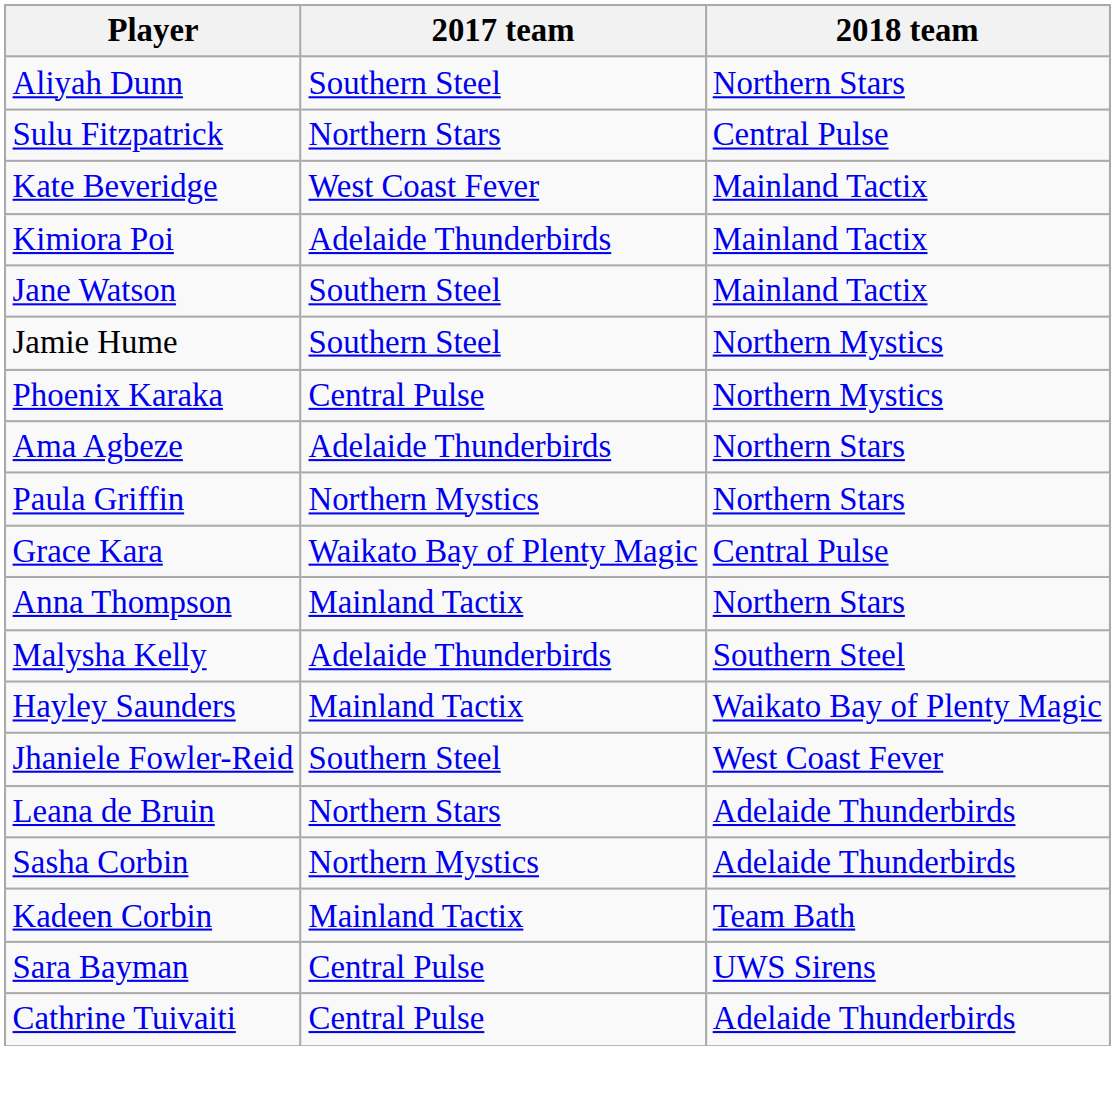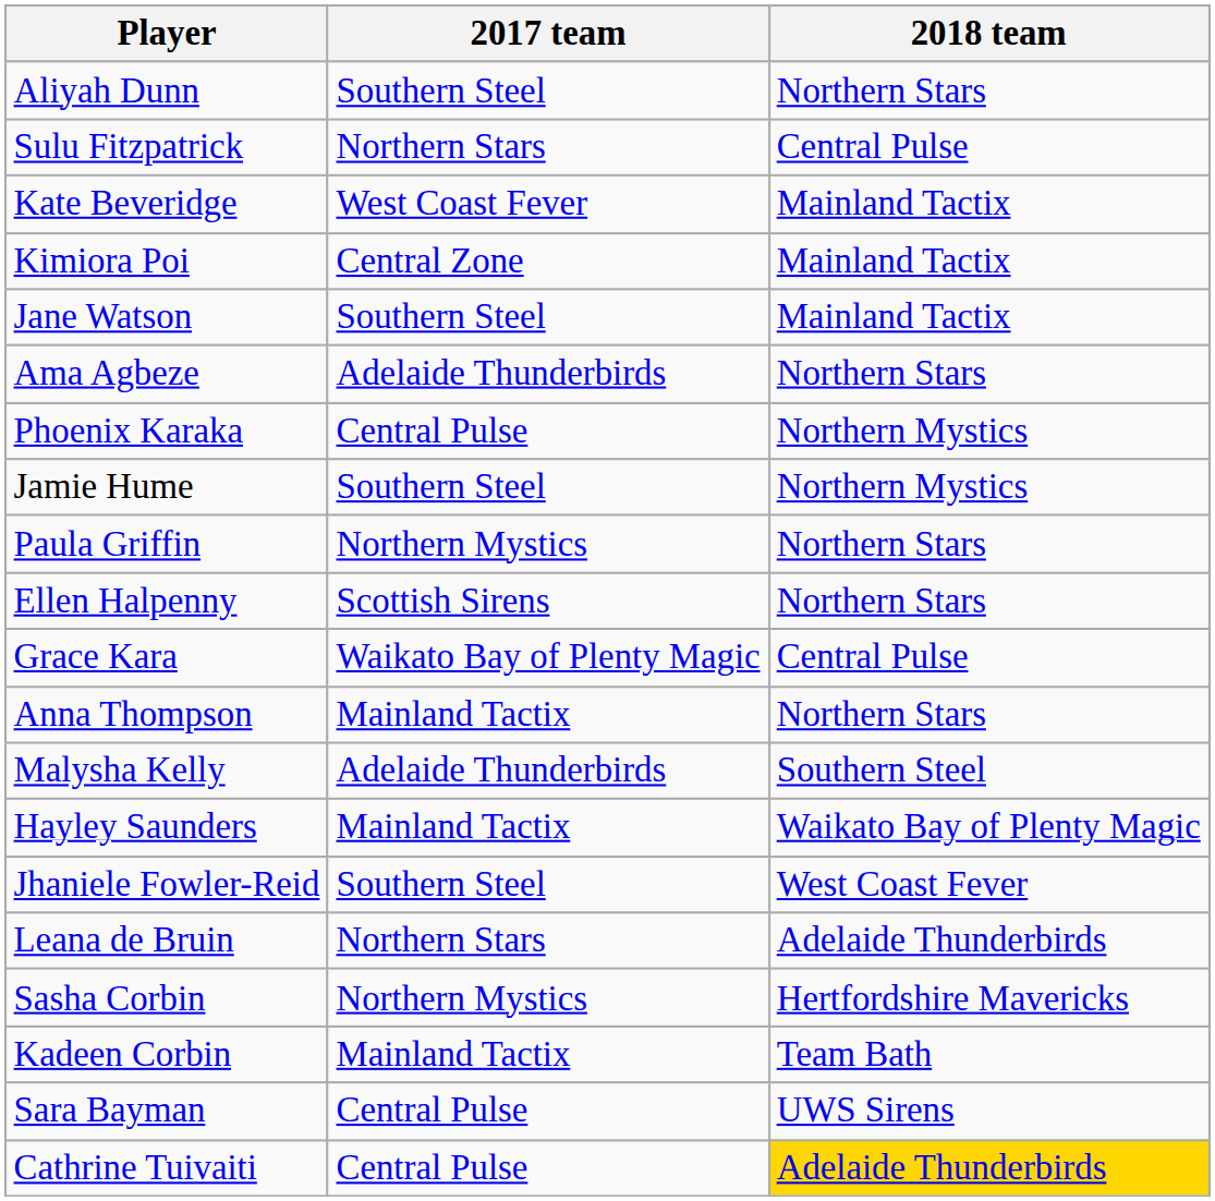Kimiora Poi | 2017 team: Adelaide Thunderbirds -> Central Zone
rows swapped: Jamie Hume <-> Ama Agbeze
+ row: Ellen Halpenny | Scottish Sirens | Northern Stars
Sasha Corbin | 2018 team: Adelaide Thunderbirds -> Hertfordshire Mavericks
Cathrine Tuivaiti | 2018 team: no background -> gold background
